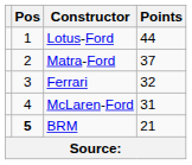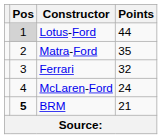Lotus-Ford | Pos: no background -> lightgrey background
Matra-Ford | Points: 37 -> 35
McLaren-Ford | Points: 31 -> 24
